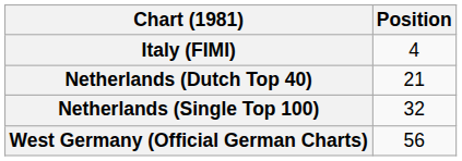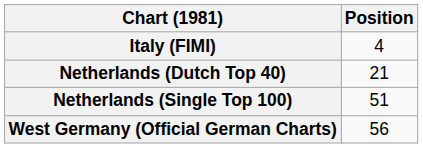Netherlands (Single Top 100) | Position: 32 -> 51
